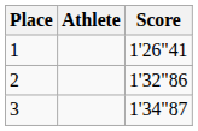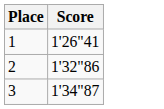- column: Athlete
